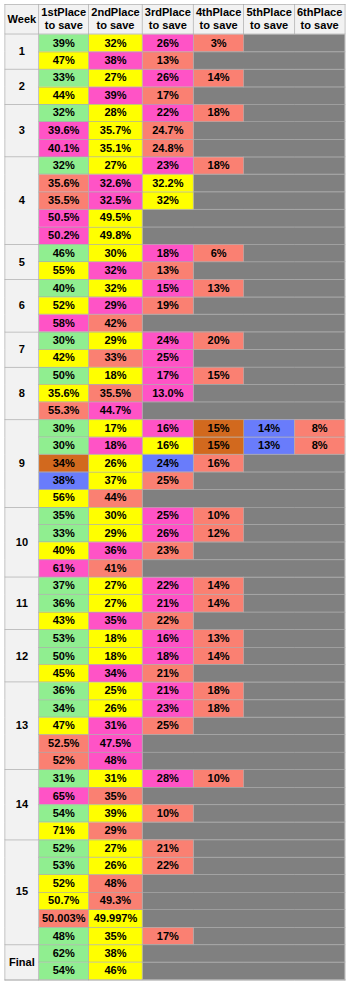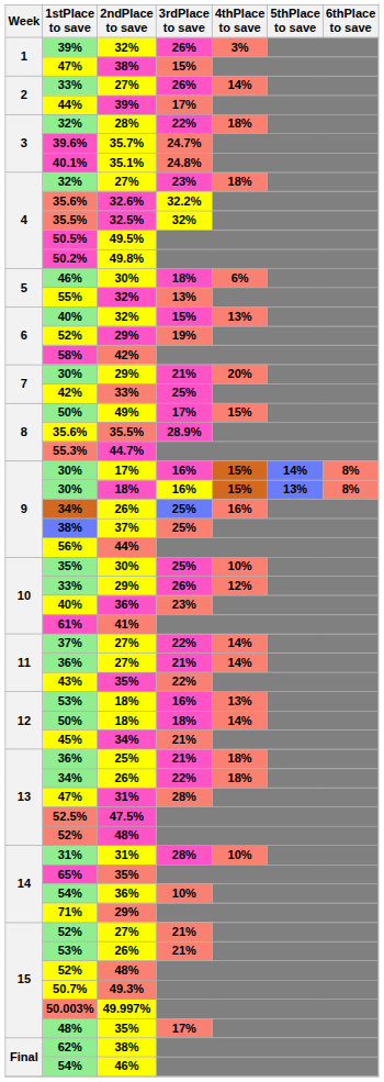1 / 47% | 3rdPlace to save: 13% -> 15%
7 / 30% | 3rdPlace to save: 24% -> 21%
8 / 50% | 2ndPlace to save: 18% -> 49%
8 / 35.6% | 3rdPlace to save: 13.0% -> 28.9%
9 / 34% | 3rdPlace to save: 24% -> 25%
13 / 34% | 3rdPlace to save: 23% -> 22%
13 / 47% | 3rdPlace to save: 25% -> 28%
14 / 54% | 2ndPlace to save: 39% -> 36%
15 / 53% | 3rdPlace to save: 22% -> 21%
